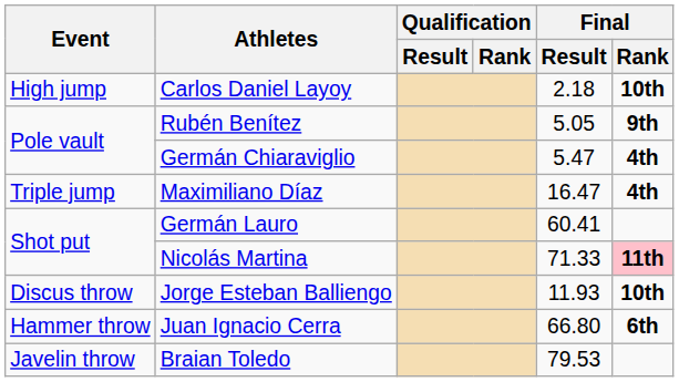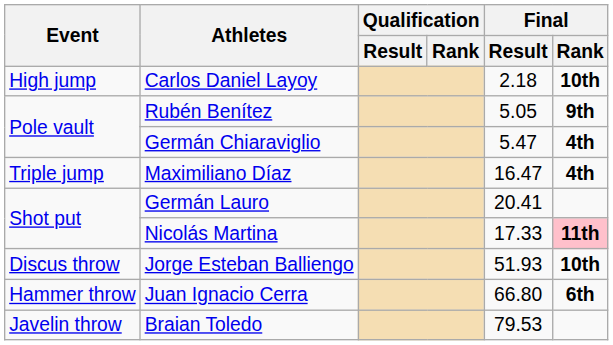Germán Lauro | Final / Result: 60.41 -> 20.41
Nicolás Martina | Final / Result: 71.33 -> 17.33
Jorge Esteban Balliengo | Final / Result: 11.93 -> 51.93
